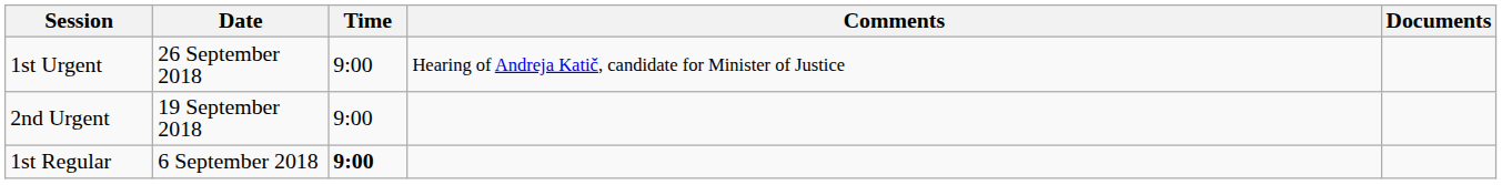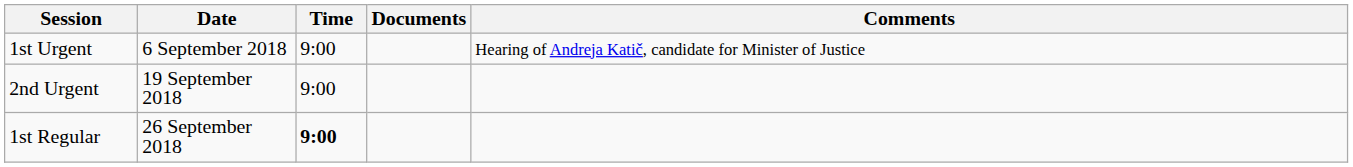columns swapped: Documents <-> Comments
1st Urgent | Date: 26 September 2018 -> 6 September 2018
1st Regular | Date: 6 September 2018 -> 26 September 2018
